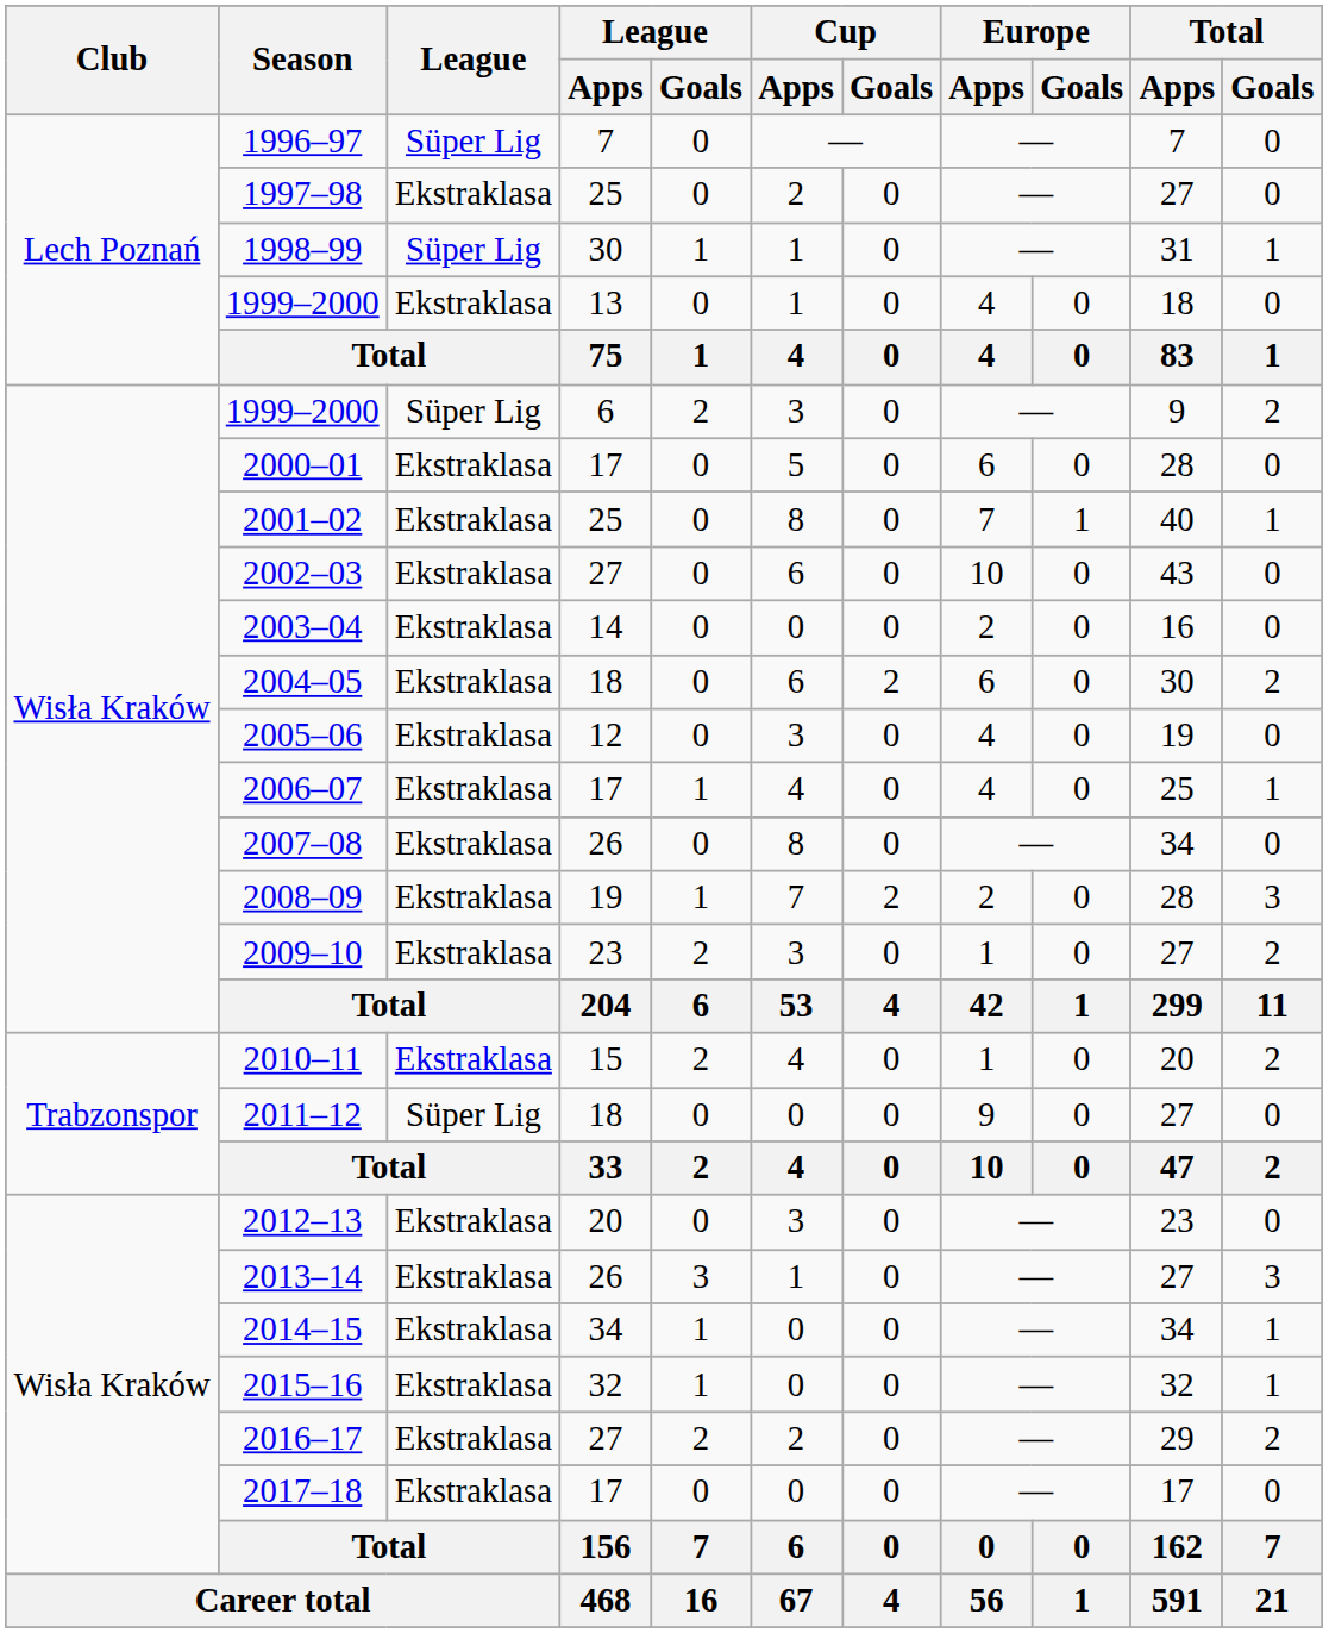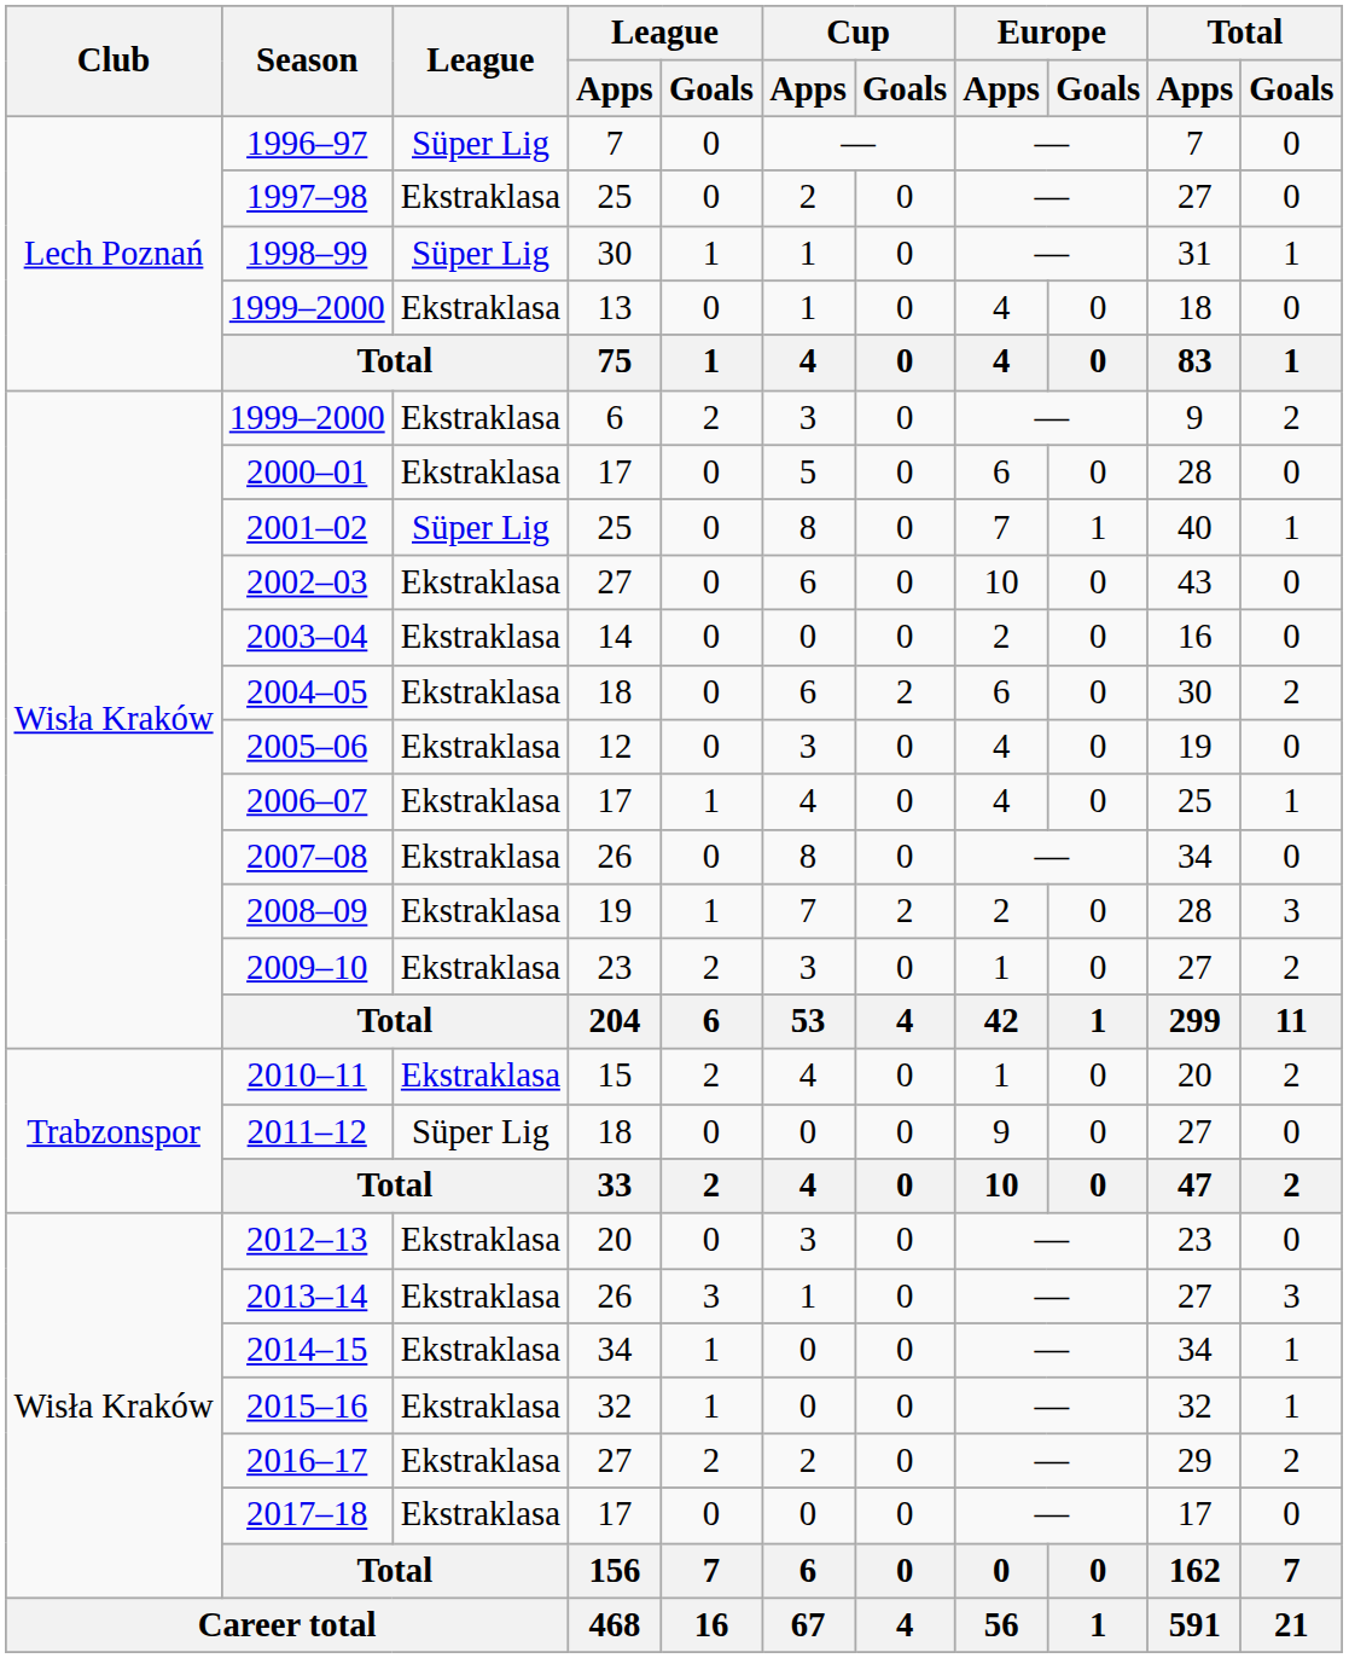1999–2000 / 6 | League: Süper Lig -> Ekstraklasa
2001–02 | League: Ekstraklasa -> Süper Lig
